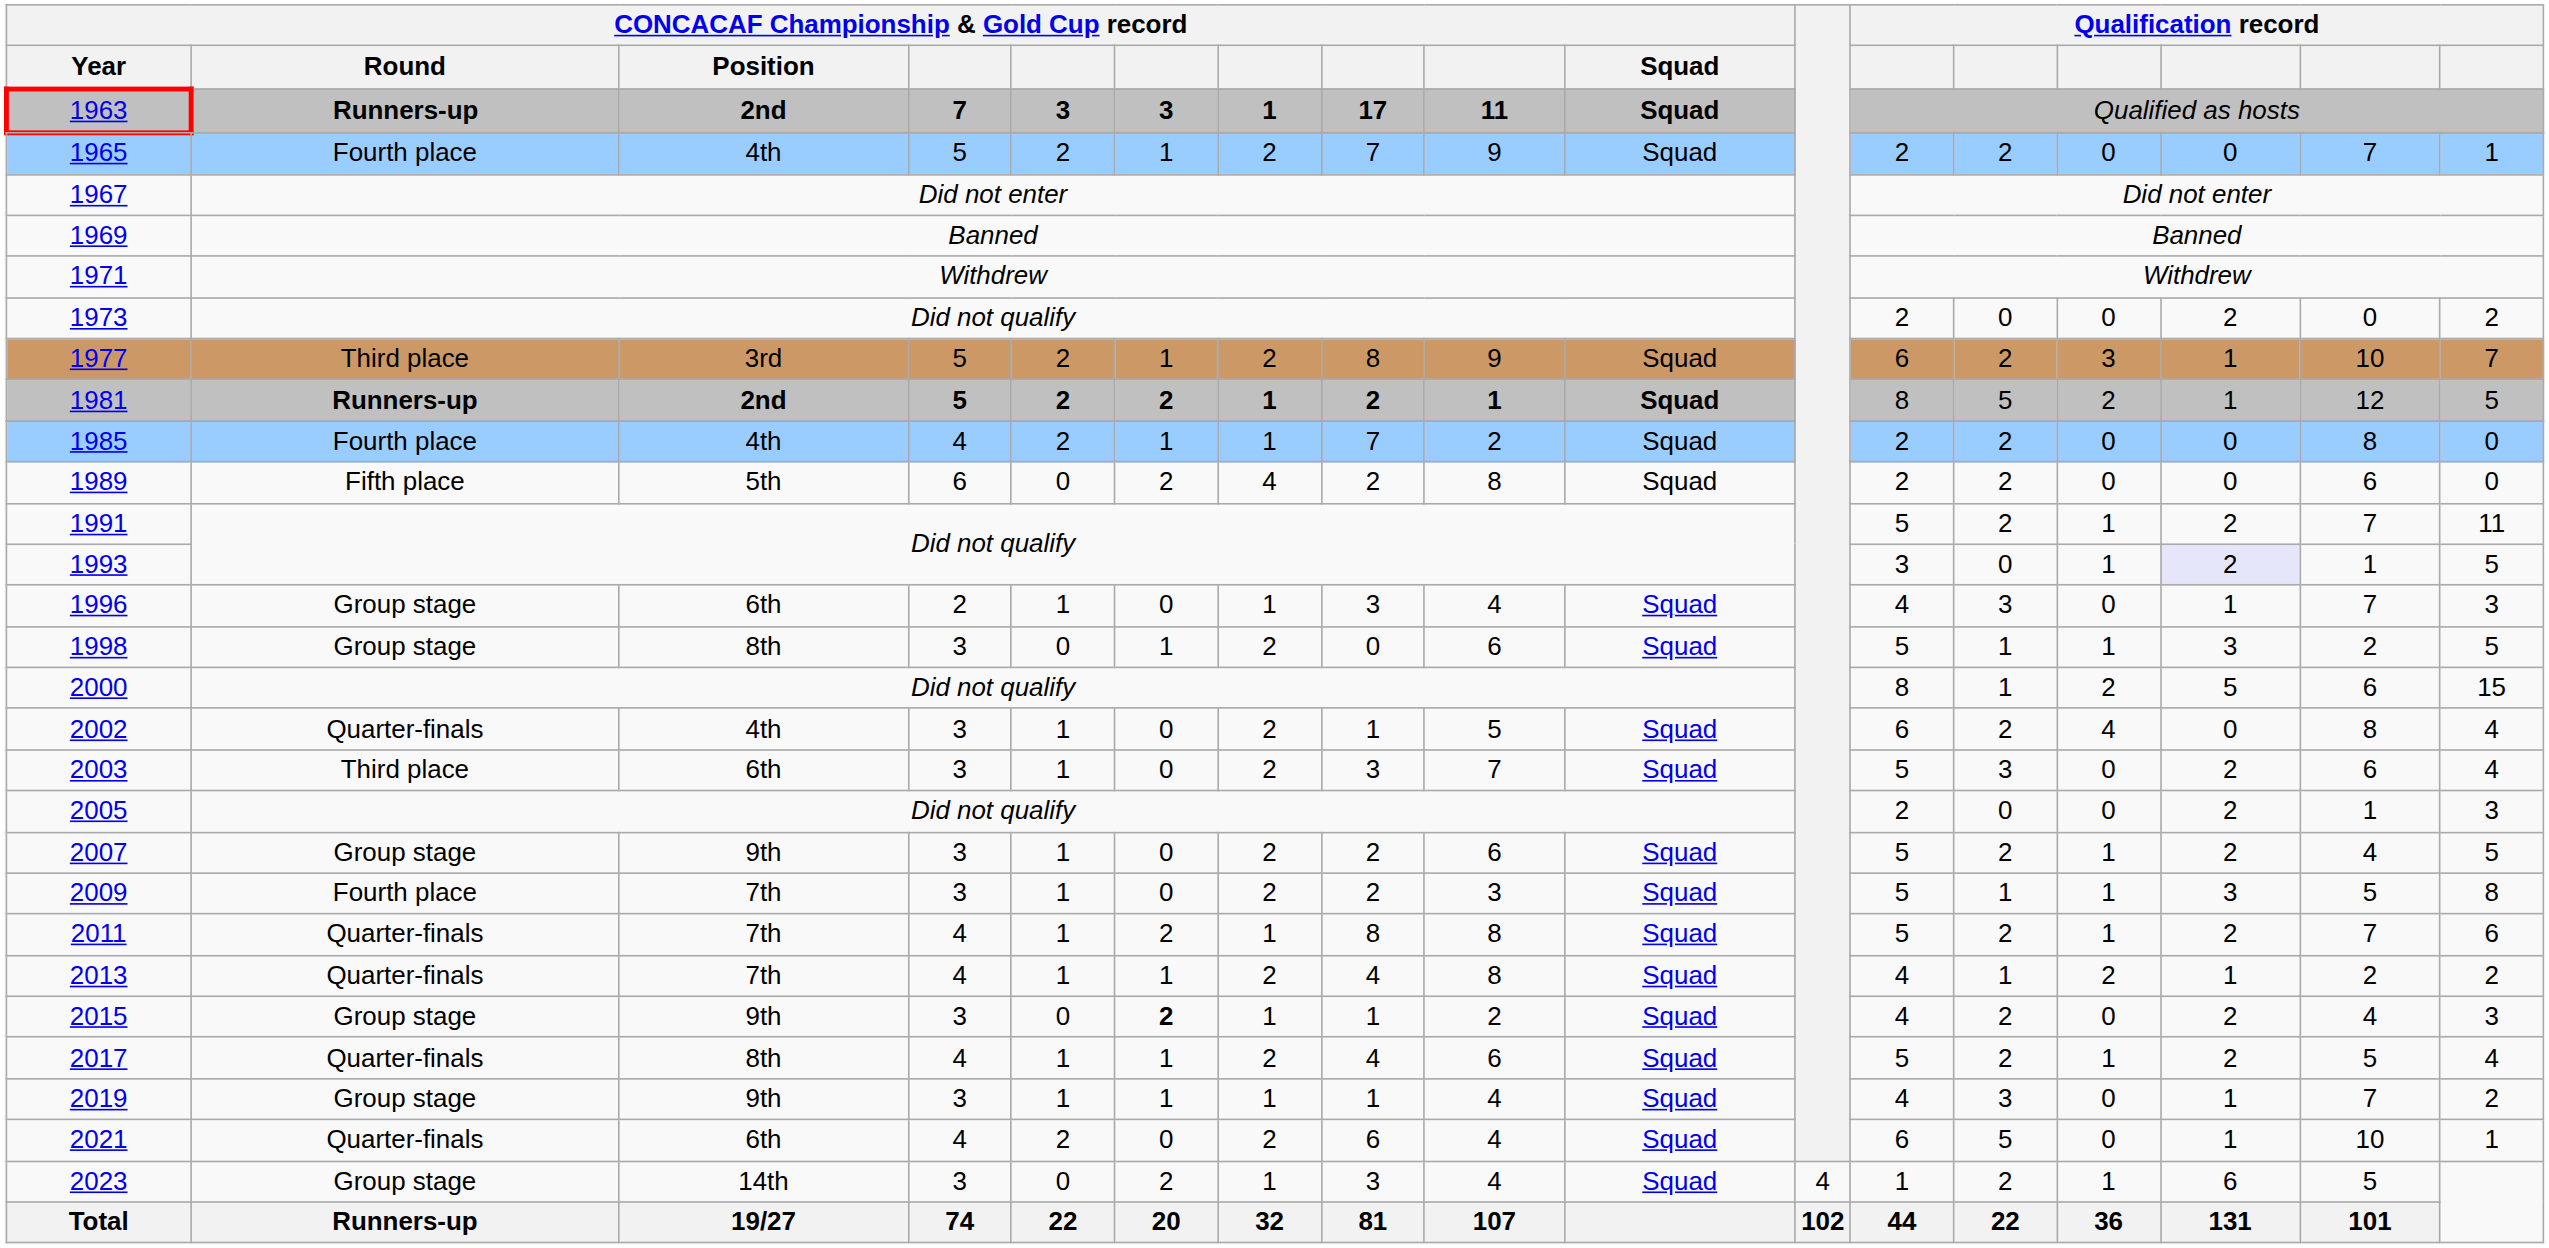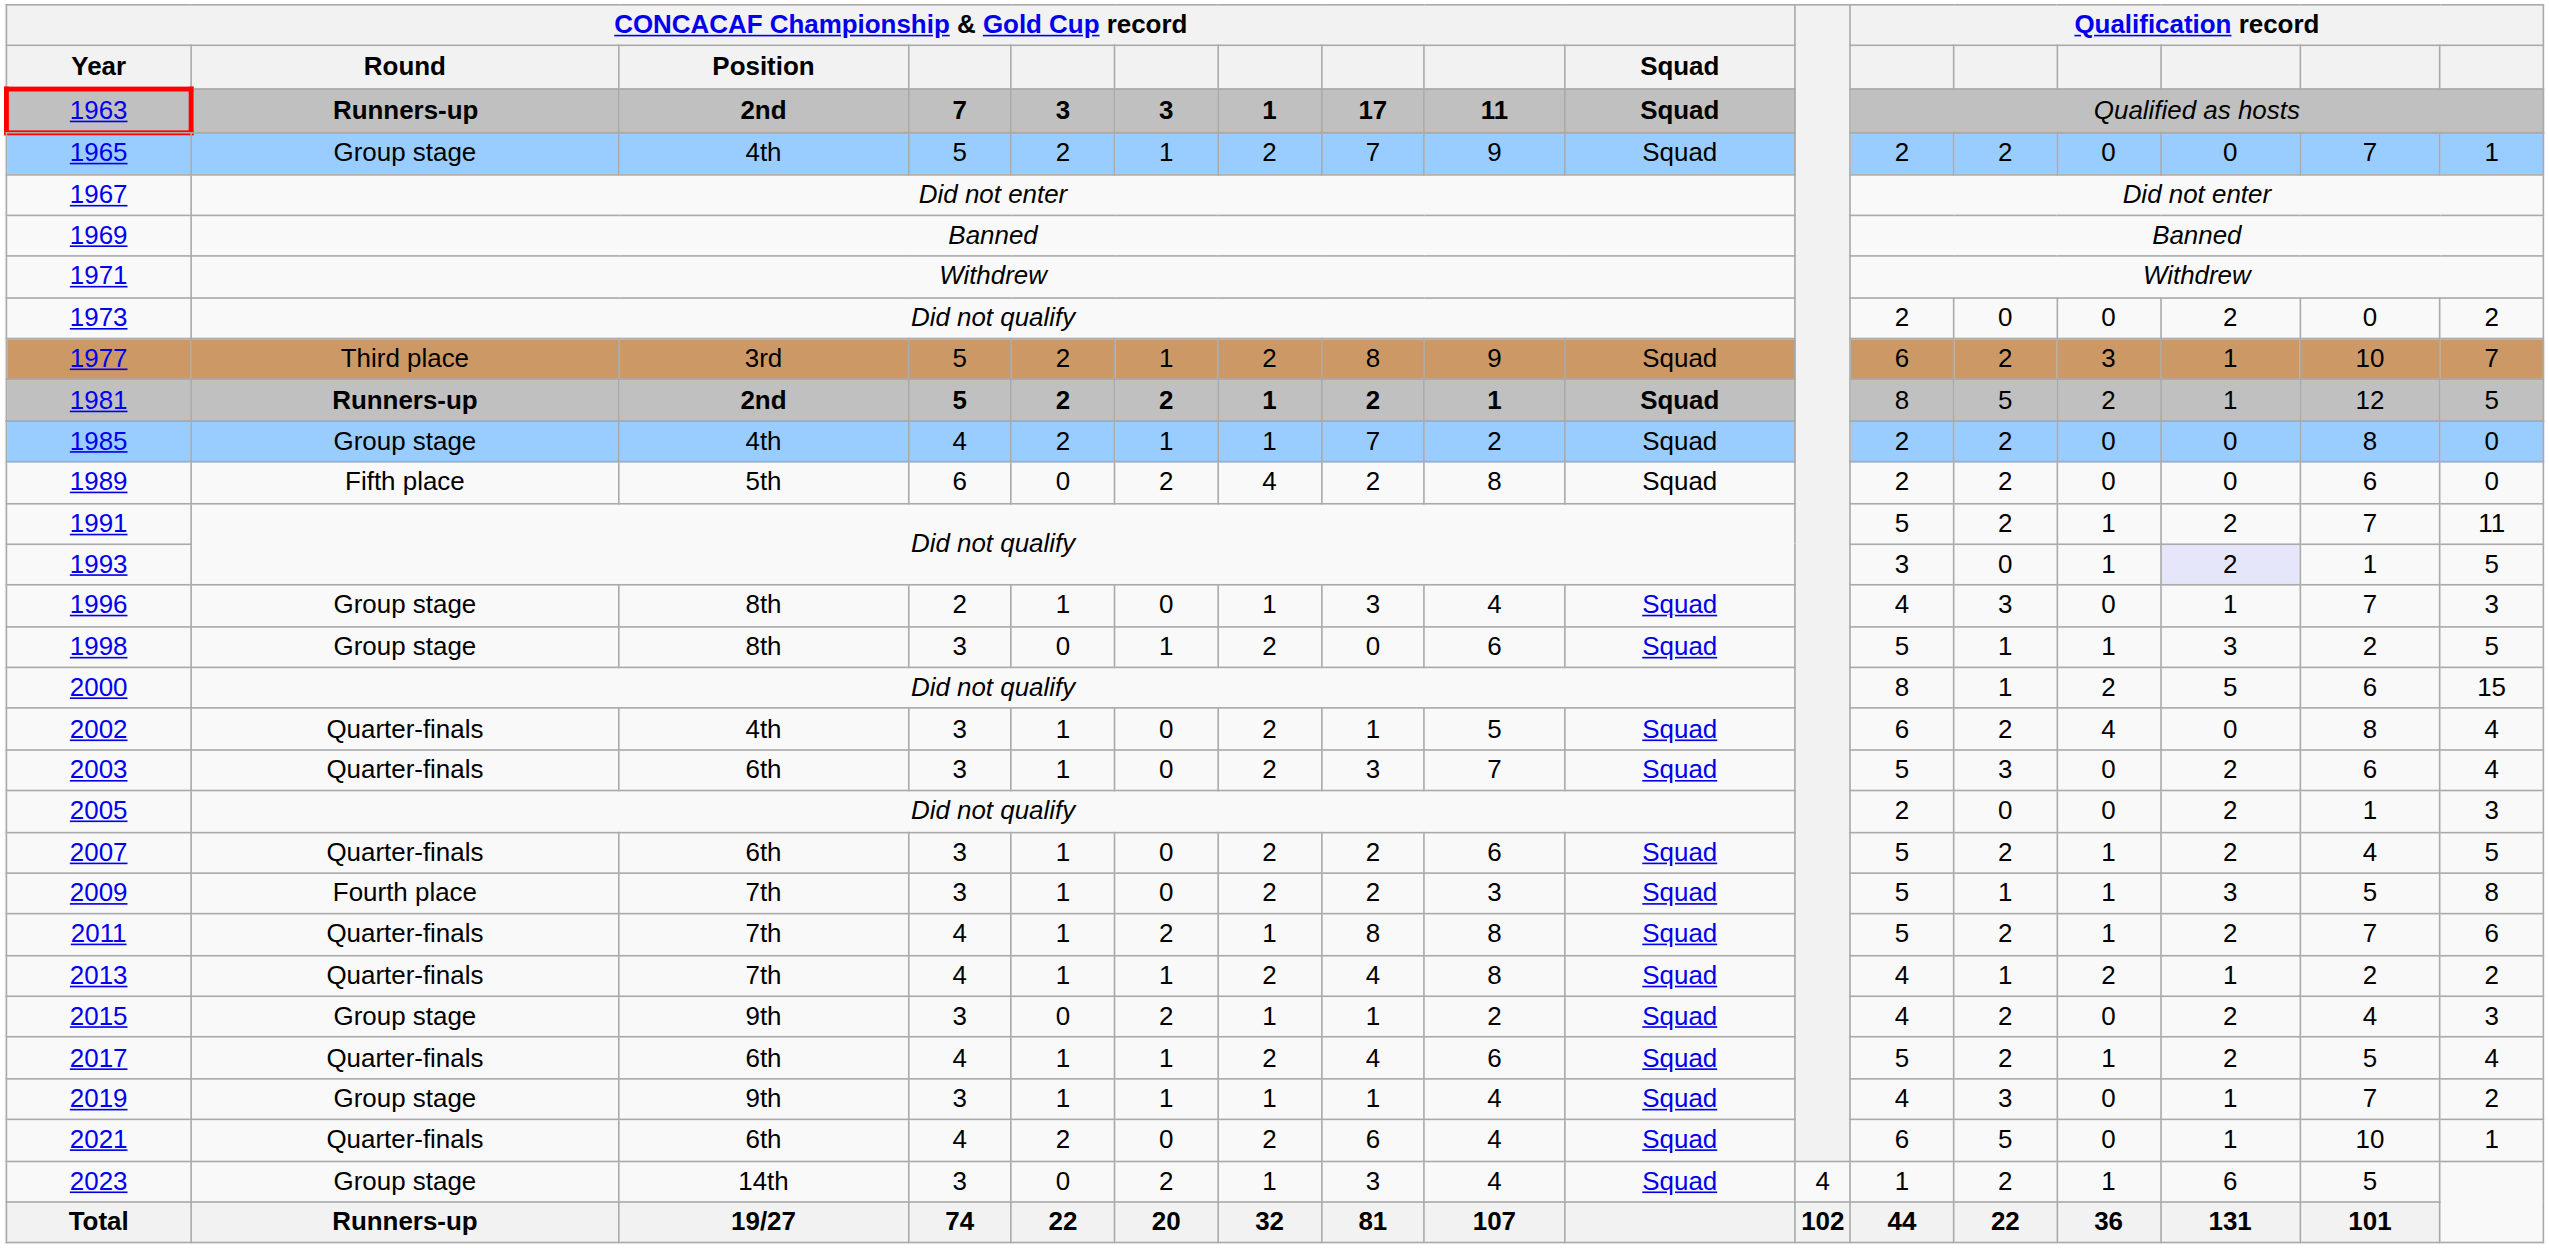1965 | CONCACAF Championship & Gold Cup record / Round: Fourth place -> Group stage
1985 | CONCACAF Championship & Gold Cup record / Round: Fourth place -> Group stage
1996 | CONCACAF Championship & Gold Cup record / Position: 6th -> 8th
2003 | CONCACAF Championship & Gold Cup record / Round: Third place -> Quarter-finals
2007 | CONCACAF Championship & Gold Cup record / Round: Group stage -> Quarter-finals
2007 | CONCACAF Championship & Gold Cup record / Position: 9th -> 6th
2015 | column 6: bold -> normal
2017 | CONCACAF Championship & Gold Cup record / Position: 8th -> 6th
